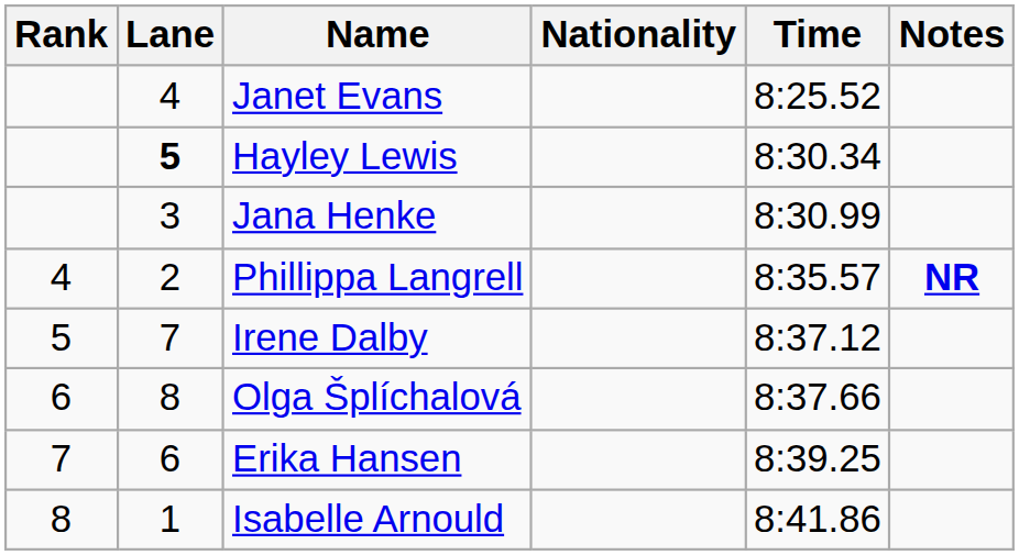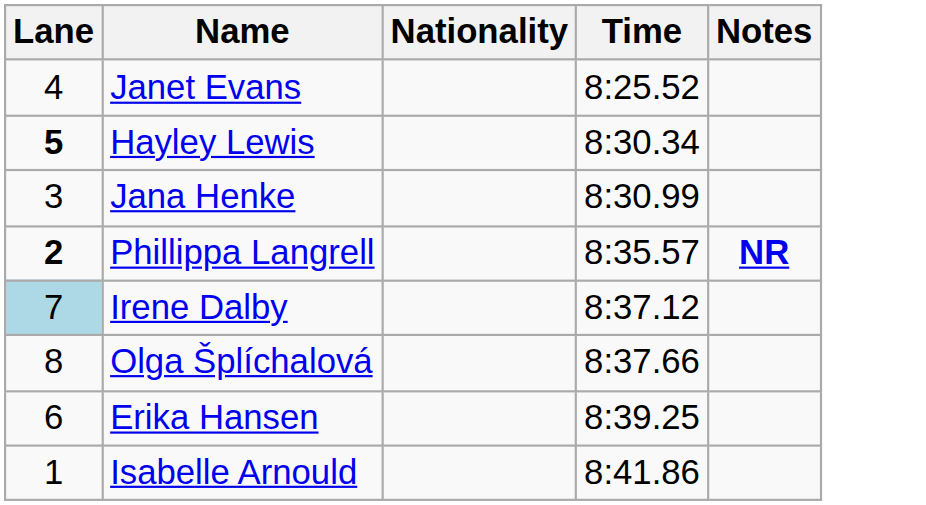- column: Rank | 4 | 5 | 6 | 7 | 8
Phillippa Langrell | Lane: normal -> bold
Irene Dalby | Lane: no background -> lightblue background
